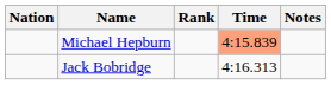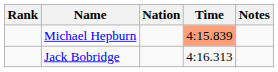columns swapped: Rank <-> Nation
